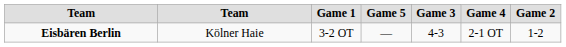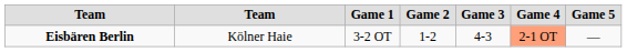columns swapped: Game 2 <-> Game 5
Eisbären Berlin | Game 4: no background -> lightsalmon background
